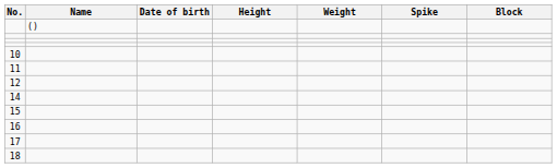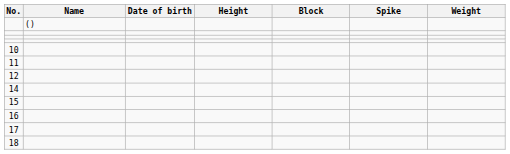columns swapped: Weight <-> Block
